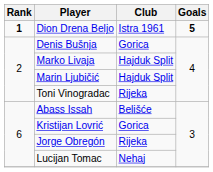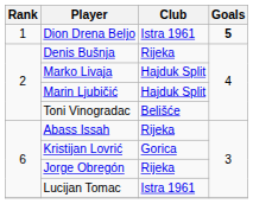Dion Drena Beljo | Rank: bold -> normal
Denis Bušnja | Club: Gorica -> Rijeka
Toni Vinogradac | Club: Rijeka -> Belišće
Abass Issah | Club: Belišće -> Rijeka
Lucijan Tomac | Club: Nehaj -> Istra 1961
